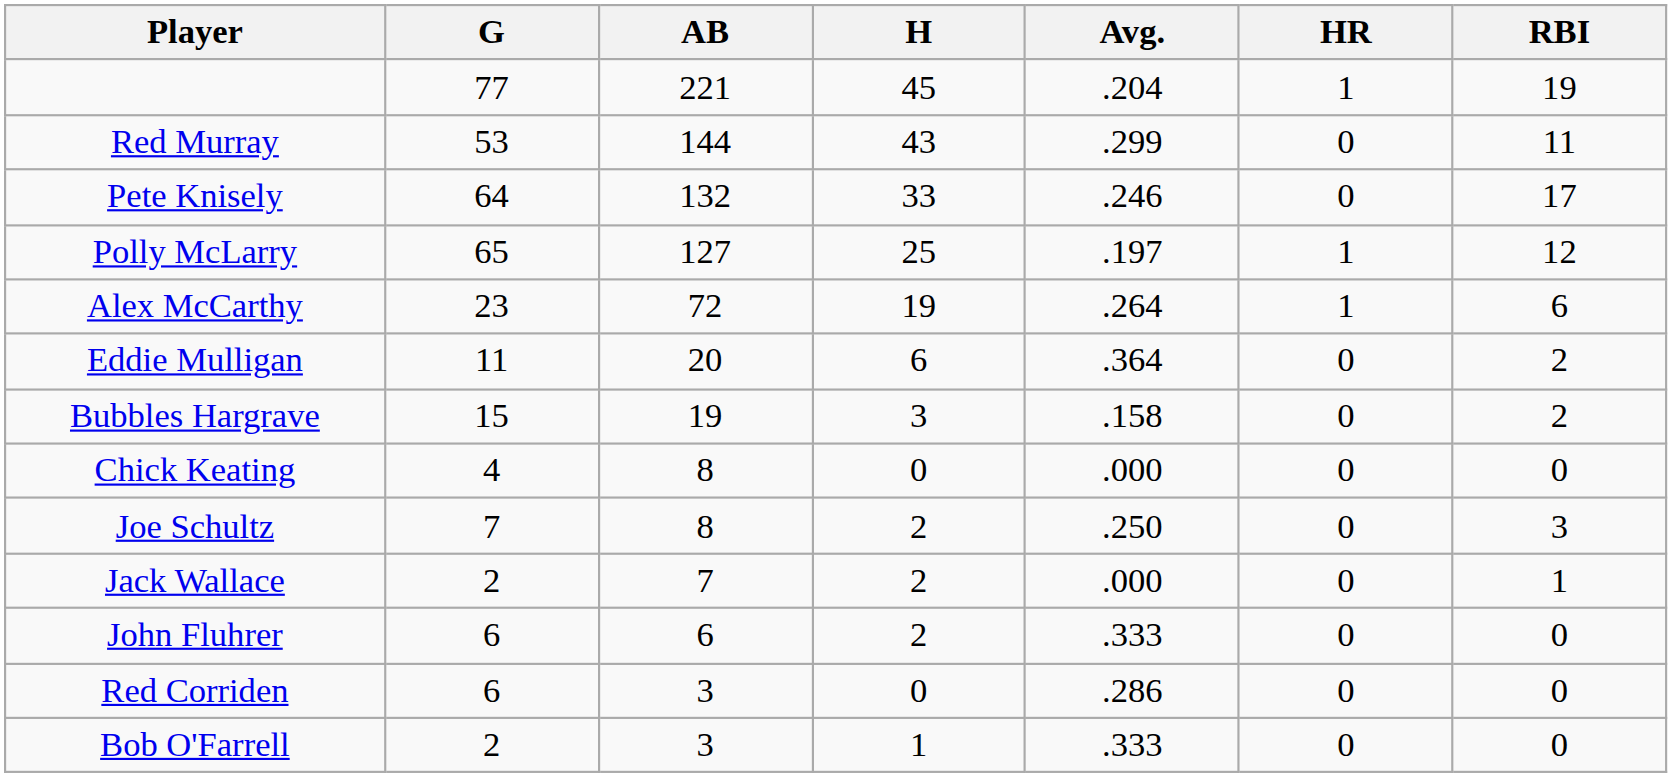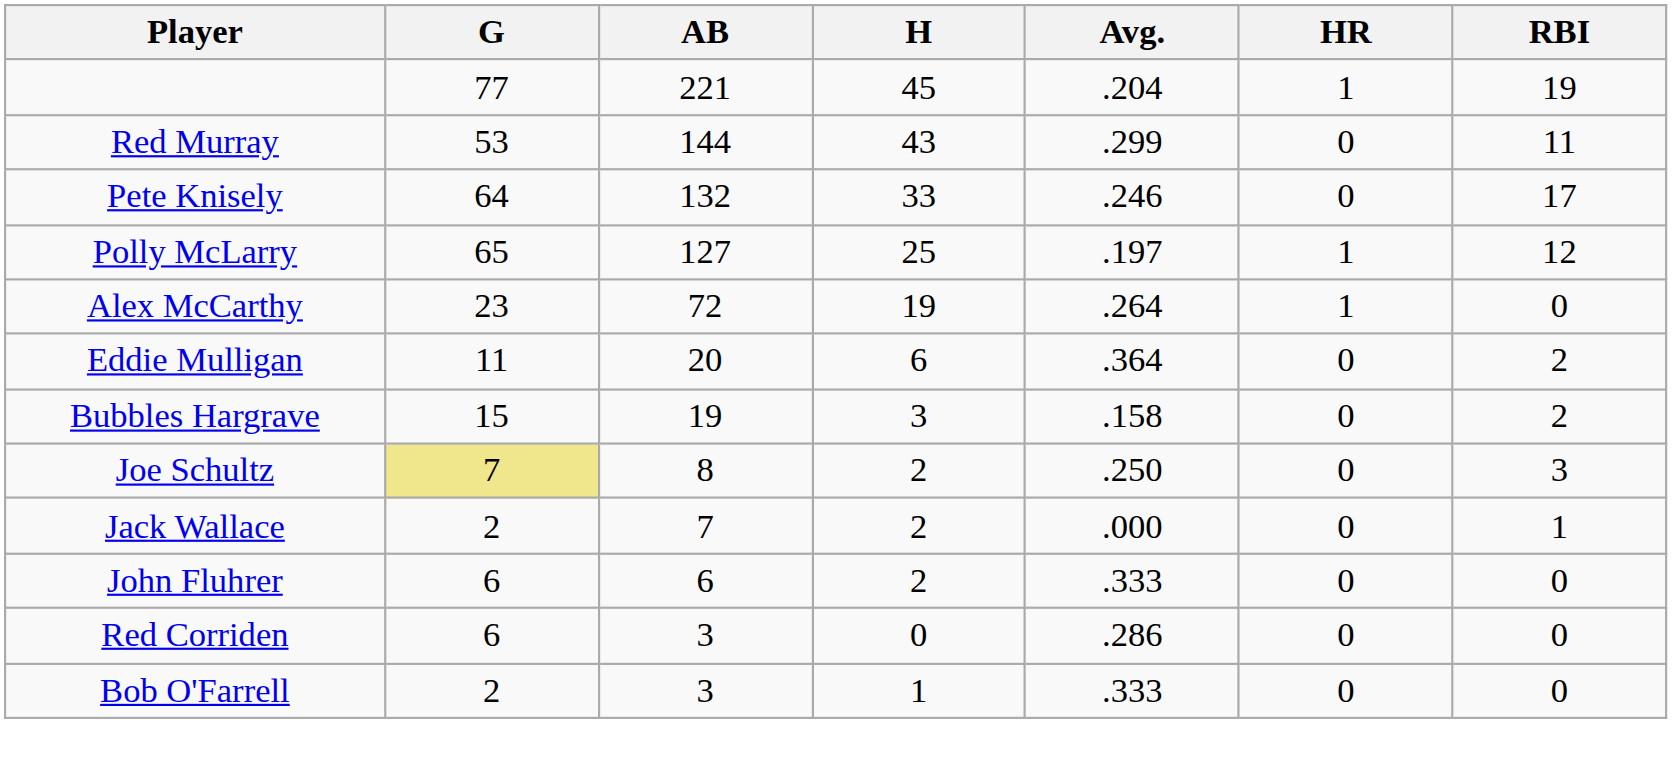Alex McCarthy | RBI: 6 -> 0
- row: Chick Keating | 4 | 8 | 0 | .000 | 0 | 0
Joe Schultz | G: no background -> khaki background
